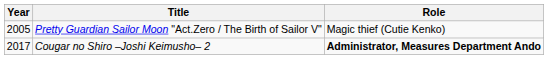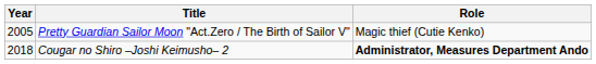Cougar no Shiro –Joshi Keimusho– 2 | Year: 2017 -> 2018
